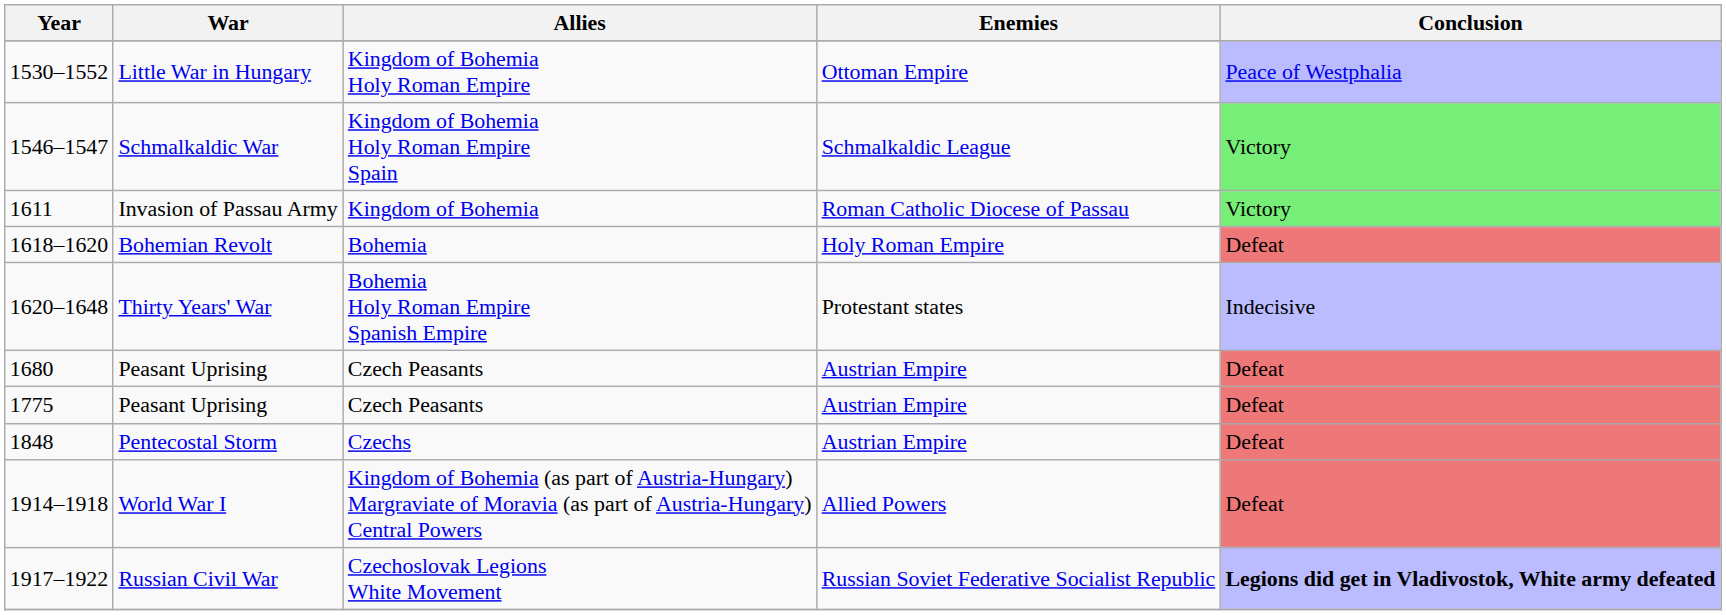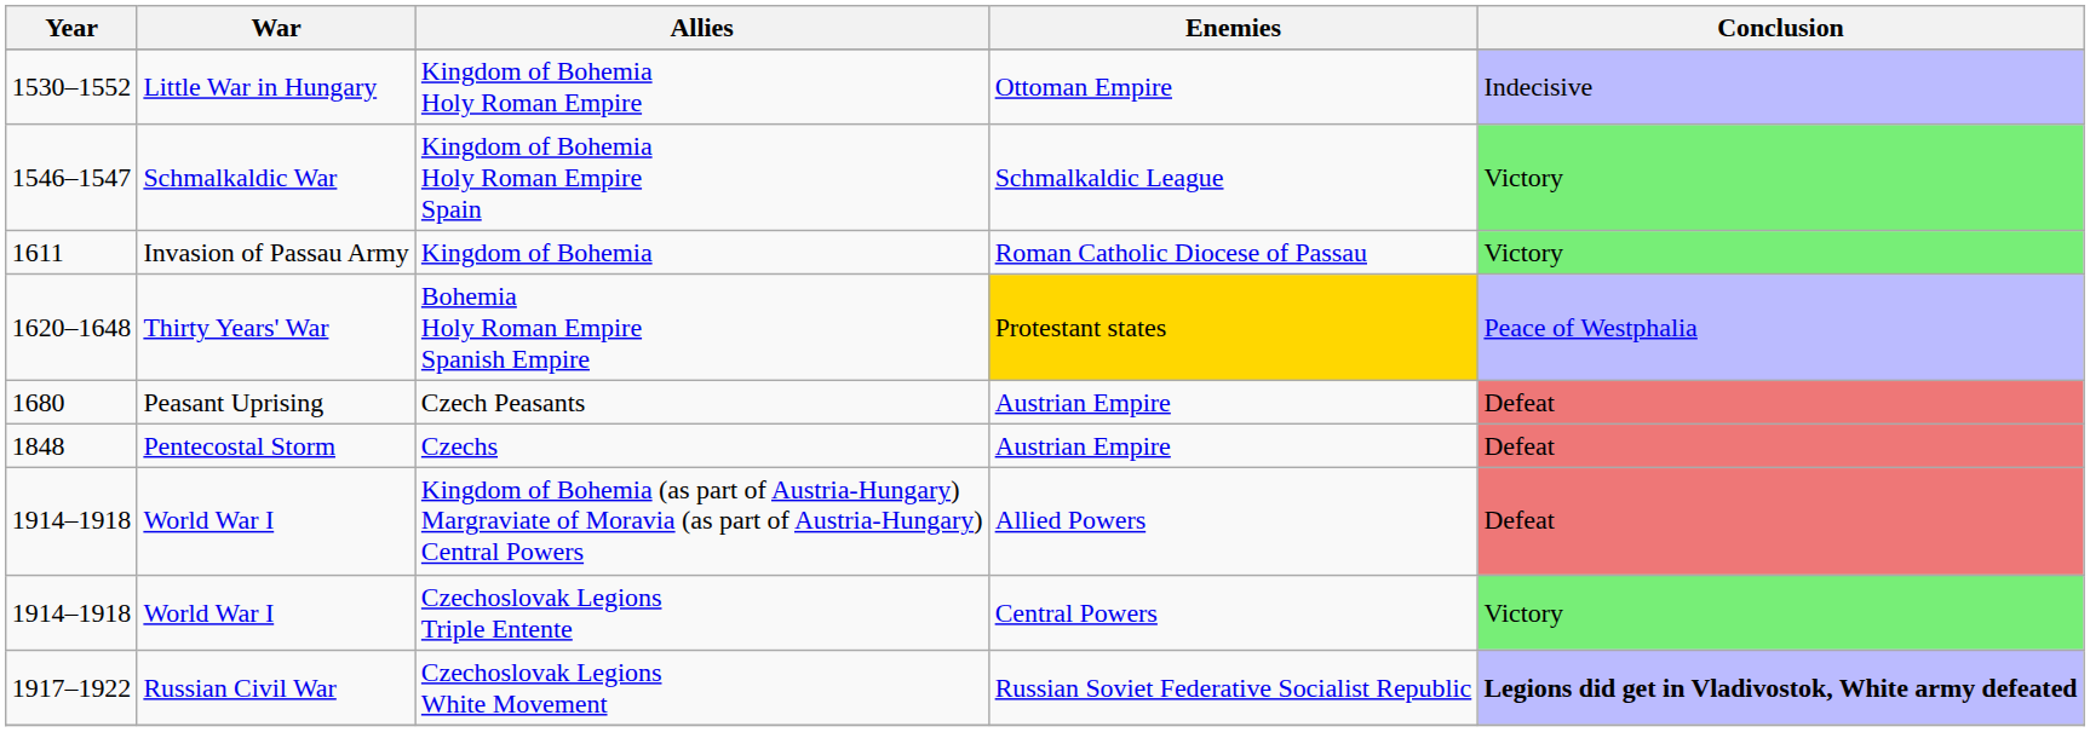Kingdom of Bohemia Holy Roman Empire | Conclusion: Peace of Westphalia -> Indecisive
- row: 1618–1620 | Bohemian Revolt | Bohemia | Holy Roman Empire | Defeat
Bohemia Holy Roman Empire Spanish Empire | Enemies: no background -> gold background
Bohemia Holy Roman Empire Spanish Empire | Conclusion: Indecisive -> Peace of Westphalia
- row: 1775 | Peasant Uprising | Czech Peasants | Austrian Empire | Defeat
+ row: 1914–1918 | World War I | Czechoslovak Legions Triple Entente | Central Powers | Victory
